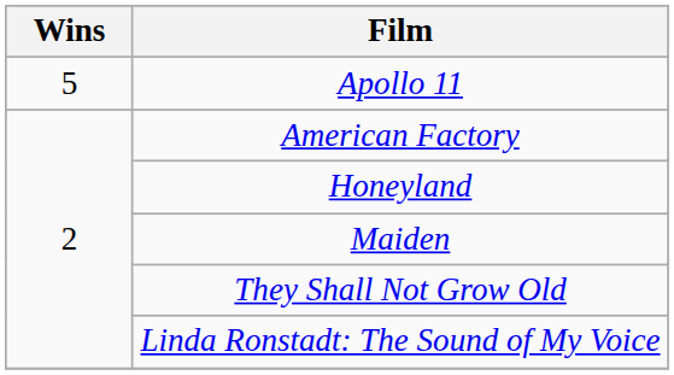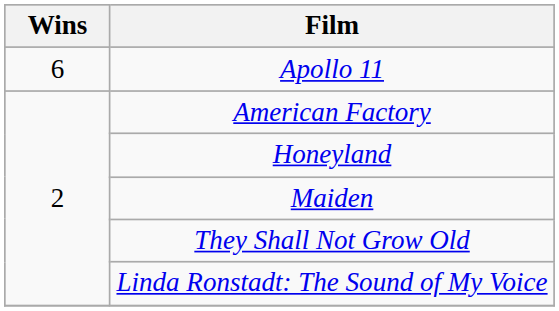Apollo 11 | Wins: 5 -> 6
